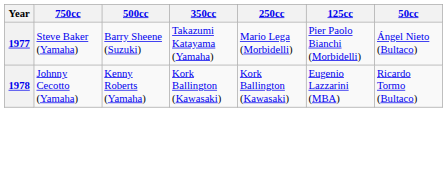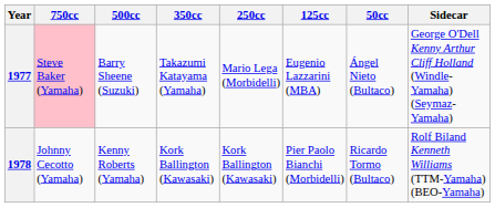+ column: Sidecar | George O'Dell Kenny Arthur Cliff Holland (Windle-Yamaha) (Seymaz-Yamaha) | Rolf Biland Kenneth Williams (TTM-Yamaha) (BEO-Yamaha)
1977 | 750cc: no background -> pink background
1977 | 125cc: Pier Paolo Bianchi (Morbidelli) -> Eugenio Lazzarini (MBA)
1978 | 125cc: Eugenio Lazzarini (MBA) -> Pier Paolo Bianchi (Morbidelli)
